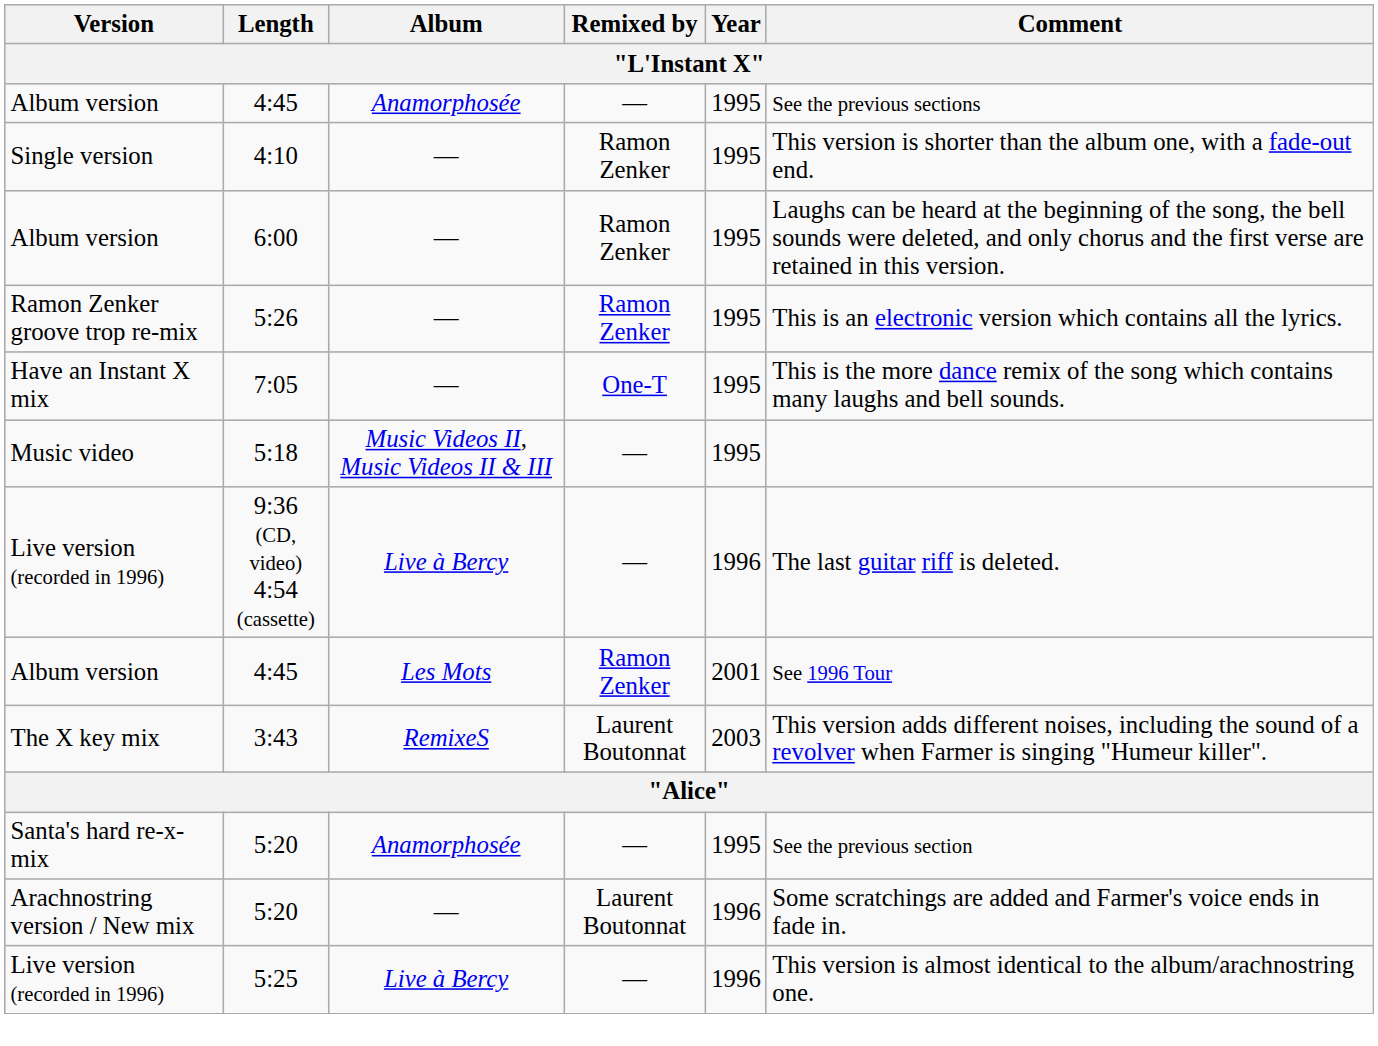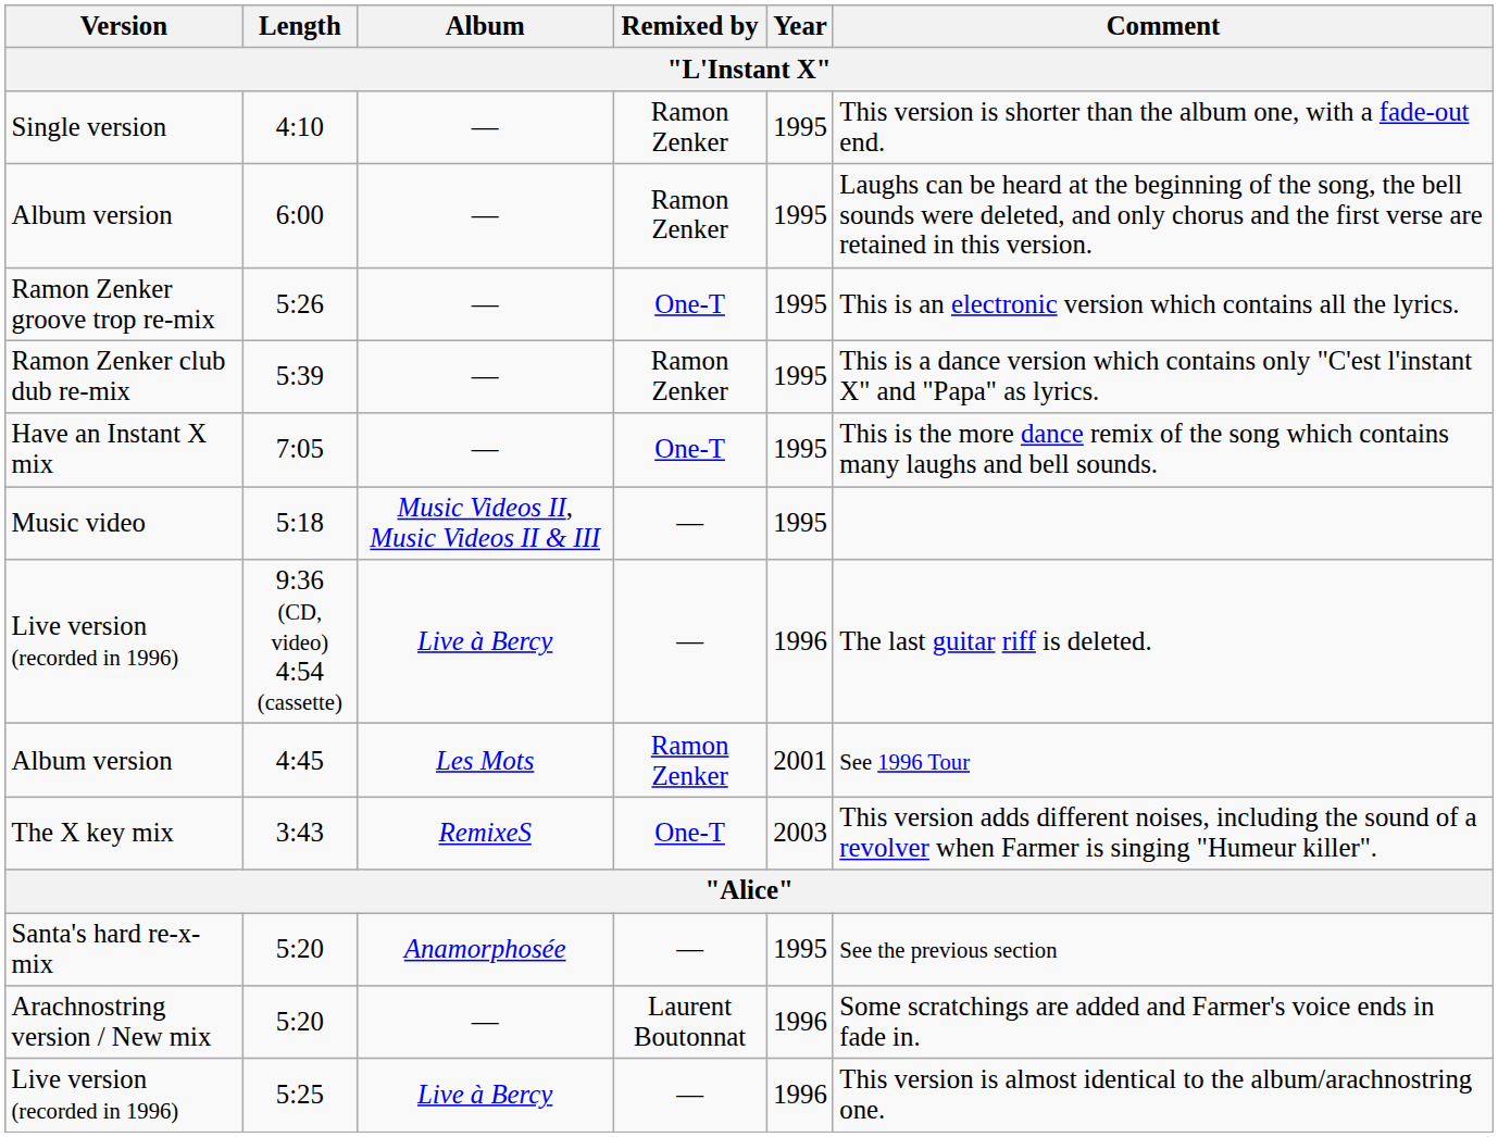- row: Album version | 4:45 | Anamorphosée | — | 1995 | See the previous sections
5:26 | Remixed by: Ramon Zenker -> One-T
+ row: Ramon Zenker club dub re-mix | 5:39 | — | Ramon Zenker | 1995 | This is a dance version which contains only "C'est l'instant X" and "Papa" as lyrics.
3:43 | Remixed by: Laurent Boutonnat -> One-T
